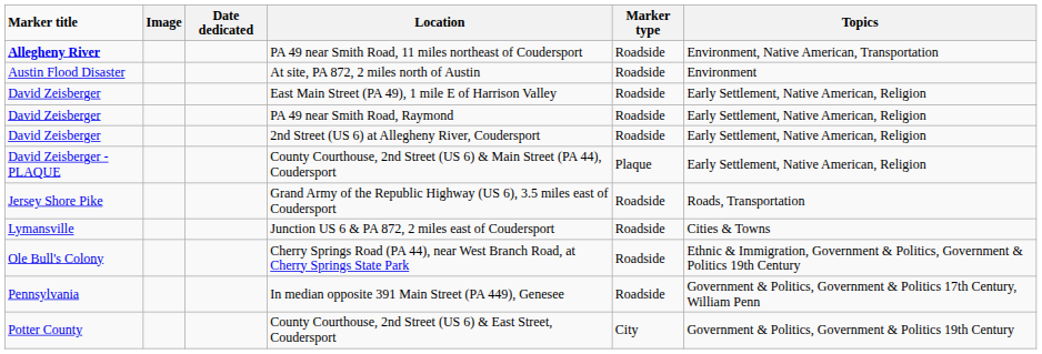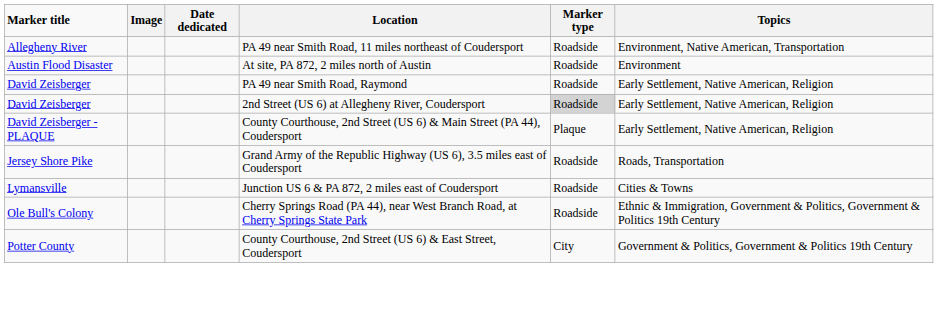PA 49 near Smith Road, 11 miles northeast of Coudersport | Marker title: bold -> normal
- row: David Zeisberger | East Main Street (PA 49), 1 mile E of Harrison Valley | Roadside | Early Settlement, Native American, Religion
2nd Street (US 6) at Allegheny River, Coudersport | Marker type: no background -> lightgrey background
- row: Pennsylvania | In median opposite 391 Main Street (PA 449), Genesee | Roadside | Government & Politics, Government & Politics 17th Century, William Penn
